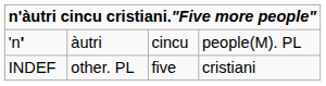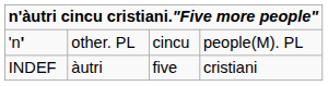'n' | column 2: àutri -> other. PL
INDEF | column 2: other. PL -> àutri
